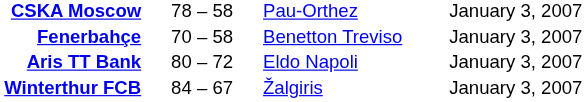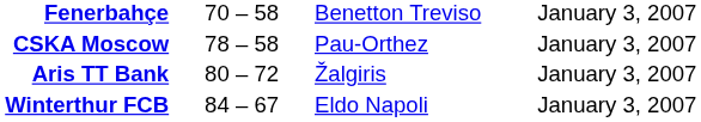rows swapped: CSKA Moscow <-> Fenerbahçe
Aris TT Bank | column 3: Eldo Napoli -> Žalgiris
Winterthur FCB | column 3: Žalgiris -> Eldo Napoli
